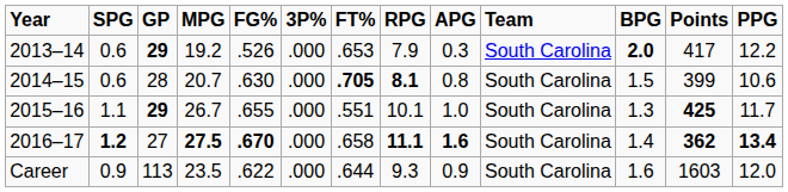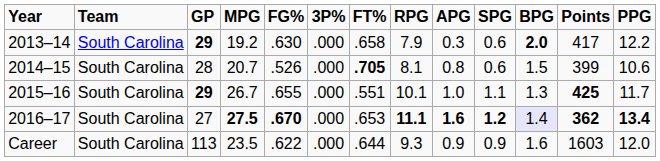columns swapped: Team <-> SPG
2013–14 | FG%: .526 -> .630
2013–14 | FT%: .653 -> .658
2014–15 | FG%: .630 -> .526
2014–15 | RPG: bold -> normal
2016–17 | FT%: .658 -> .653
2016–17 | BPG: no background -> lavender background
